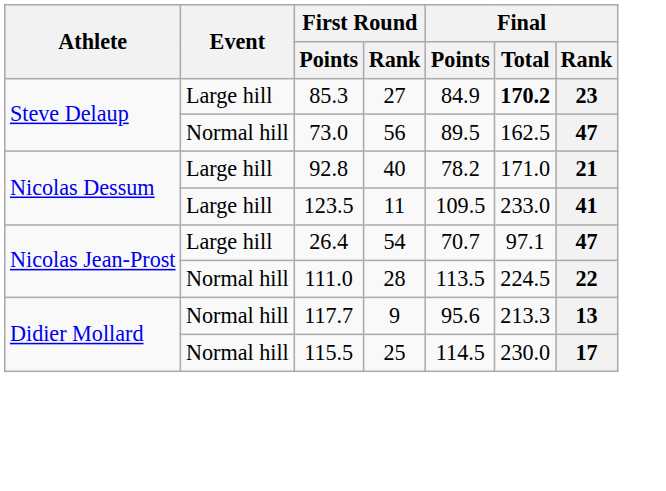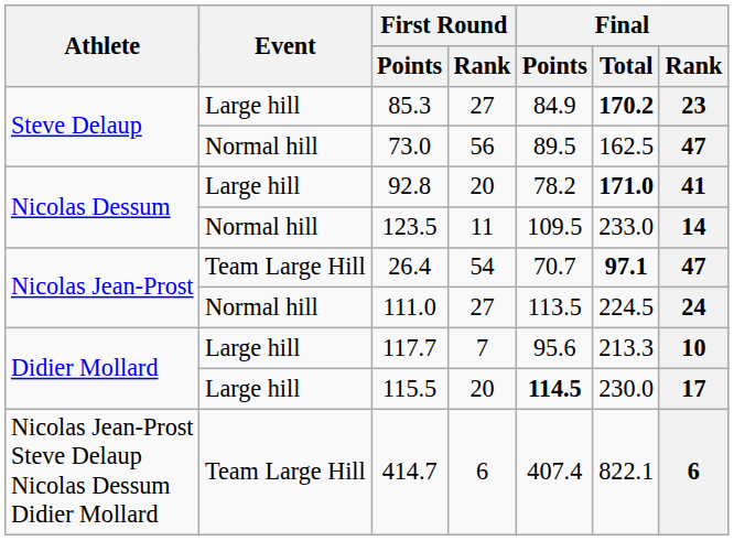92.8 | First Round / Rank: 40 -> 20
92.8 | Final / Total: normal -> bold
92.8 | Final / Rank: 21 -> 41
123.5 | Event: Large hill -> Normal hill
123.5 | Final / Rank: 41 -> 14
26.4 | Event: Large hill -> Team Large Hill
26.4 | Final / Total: normal -> bold
111.0 | First Round / Rank: 28 -> 27
111.0 | Final / Rank: 22 -> 24
117.7 | Event: Normal hill -> Large hill
117.7 | First Round / Rank: 9 -> 7
117.7 | Final / Rank: 13 -> 10
115.5 | Event: Normal hill -> Large hill
115.5 | First Round / Rank: 25 -> 20
115.5 | Final / Points: normal -> bold
+ row: Nicolas Jean-Prost Steve Delaup Nicolas Dessum Didier Mollard | Team Large Hill | 414.7 | 6 | 407.4 | 822.1 | 6
